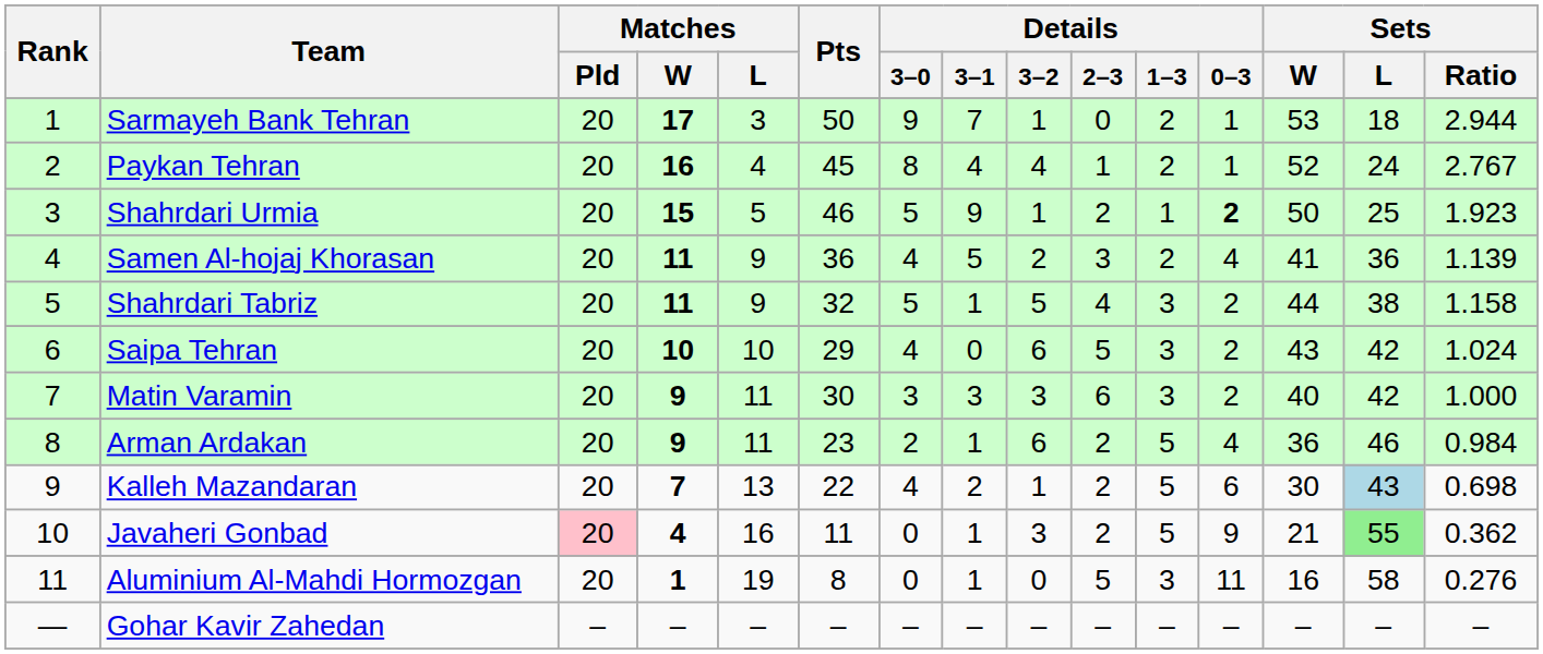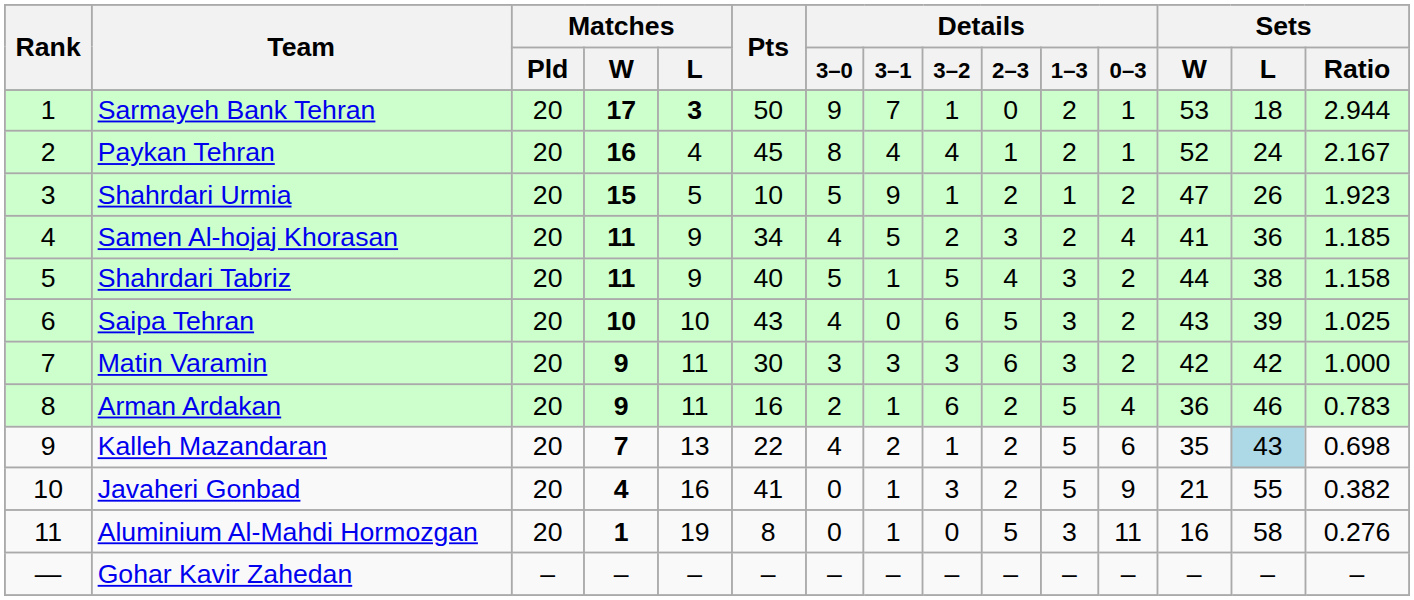Sarmayeh Bank Tehran | Matches / L: normal -> bold
Paykan Tehran | Sets / Ratio: 2.767 -> 2.167
Shahrdari Urmia | Pts: 46 -> 10
Shahrdari Urmia | Details / 0–3: bold -> normal
Shahrdari Urmia | Sets / W: 50 -> 47
Shahrdari Urmia | Sets / L: 25 -> 26
Samen Al-hojaj Khorasan | Pts: 36 -> 34
Samen Al-hojaj Khorasan | Sets / Ratio: 1.139 -> 1.185
Shahrdari Tabriz | Pts: 32 -> 40
Saipa Tehran | Pts: 29 -> 43
Saipa Tehran | Sets / L: 42 -> 39
Saipa Tehran | Sets / Ratio: 1.024 -> 1.025
Matin Varamin | Sets / W: 40 -> 42
Arman Ardakan | Pts: 23 -> 16
Arman Ardakan | Sets / Ratio: 0.984 -> 0.783
Kalleh Mazandaran | Sets / W: 30 -> 35
Javaheri Gonbad | Matches / Pld: pink background -> no background
Javaheri Gonbad | Pts: 11 -> 41
Javaheri Gonbad | Sets / L: lightgreen background -> no background
Javaheri Gonbad | Sets / Ratio: 0.362 -> 0.382
